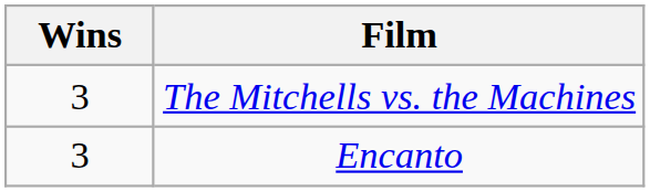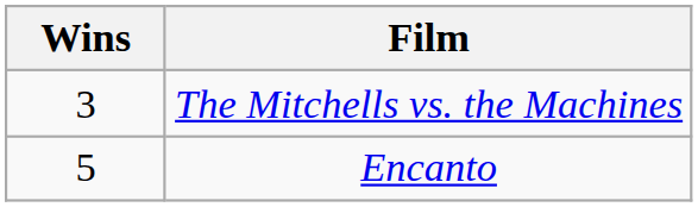Encanto | Wins: 3 -> 5
